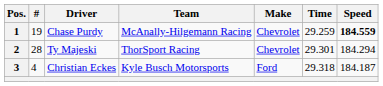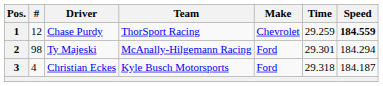1 | #: 19 -> 12
1 | Team: McAnally-Hilgemann Racing -> ThorSport Racing
2 | #: 28 -> 98
2 | Team: ThorSport Racing -> McAnally-Hilgemann Racing
2 | Make: Chevrolet -> Ford
